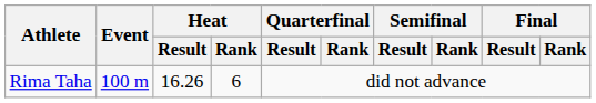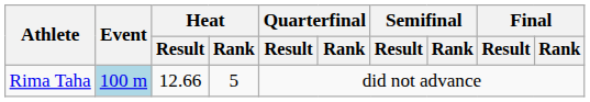Rima Taha | Event: no background -> lightblue background
Rima Taha | Heat / Result: 16.26 -> 12.66
Rima Taha | Heat / Rank: 6 -> 5
